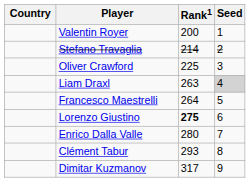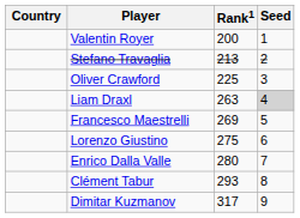Stefano Travaglia | Rank1: 214 -> 213
Francesco Maestrelli | Rank1: 264 -> 269
Lorenzo Giustino | Rank1: bold -> normal
